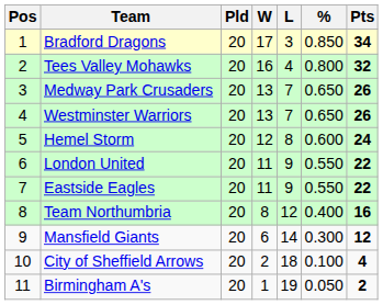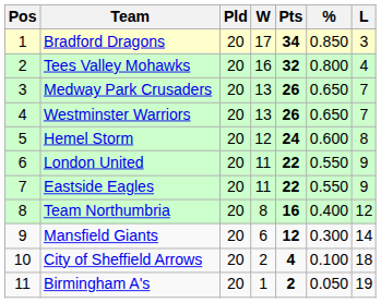columns swapped: L <-> Pts
